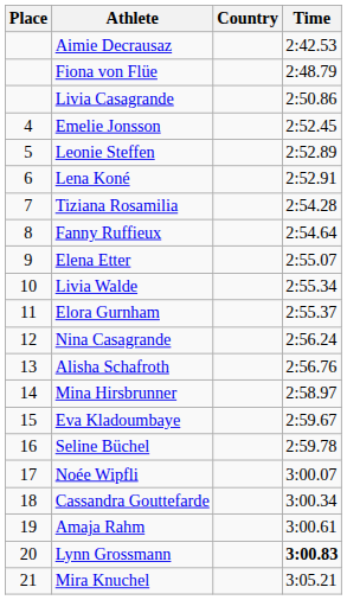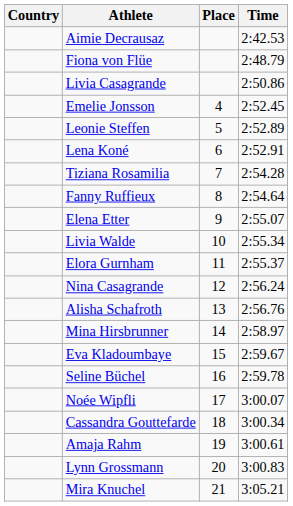columns swapped: Place <-> Country
Lynn Grossmann | Time: bold -> normal
